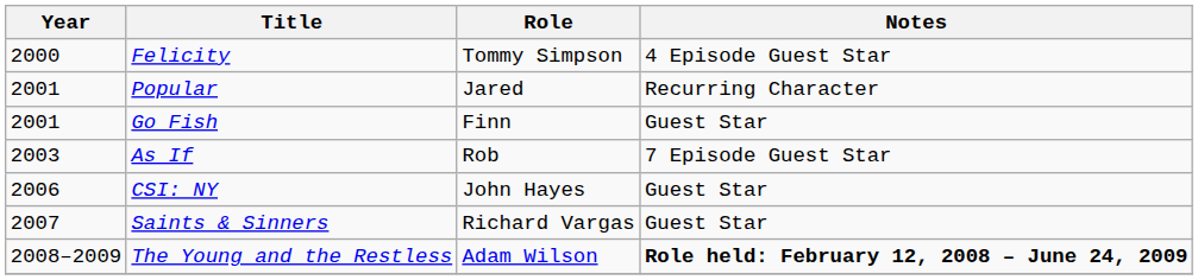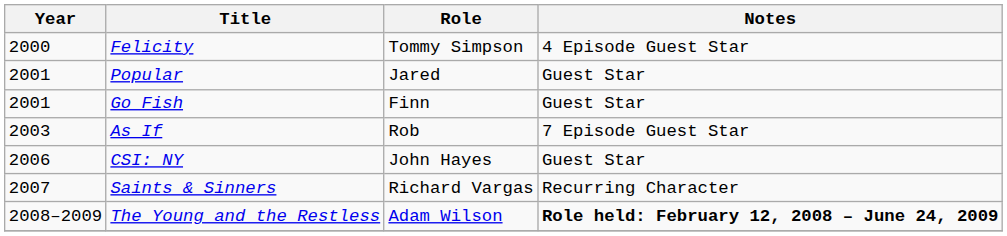Popular | Notes: Recurring Character -> Guest Star
Saints & Sinners | Notes: Guest Star -> Recurring Character
